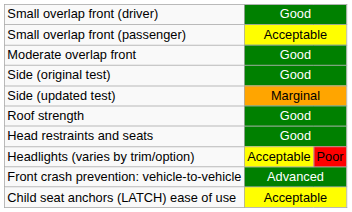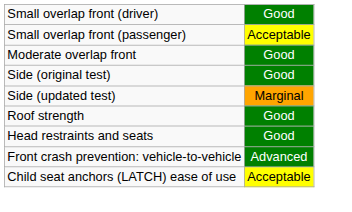- row: Headlights (varies by trim/option) | Acceptable | Poor
